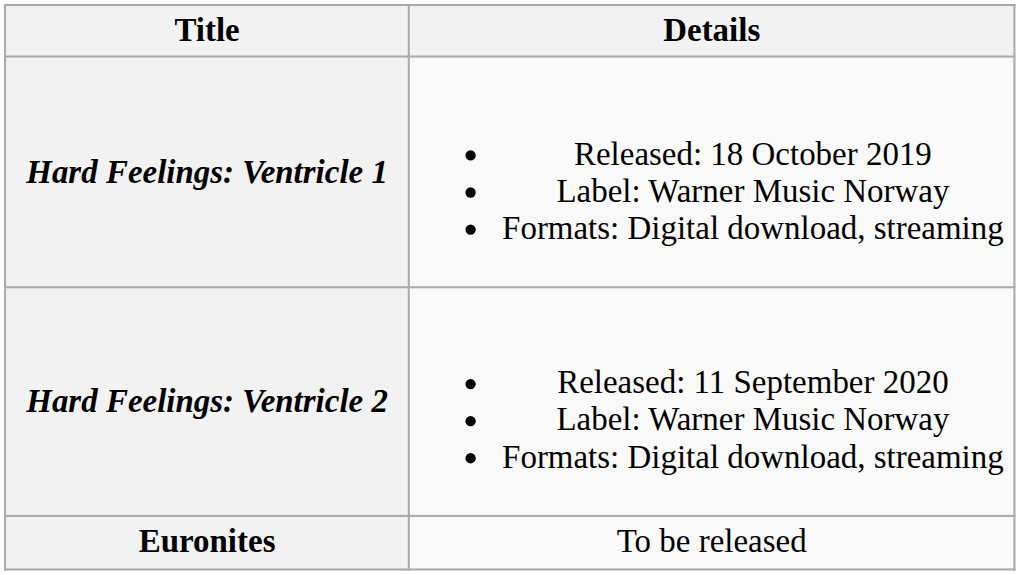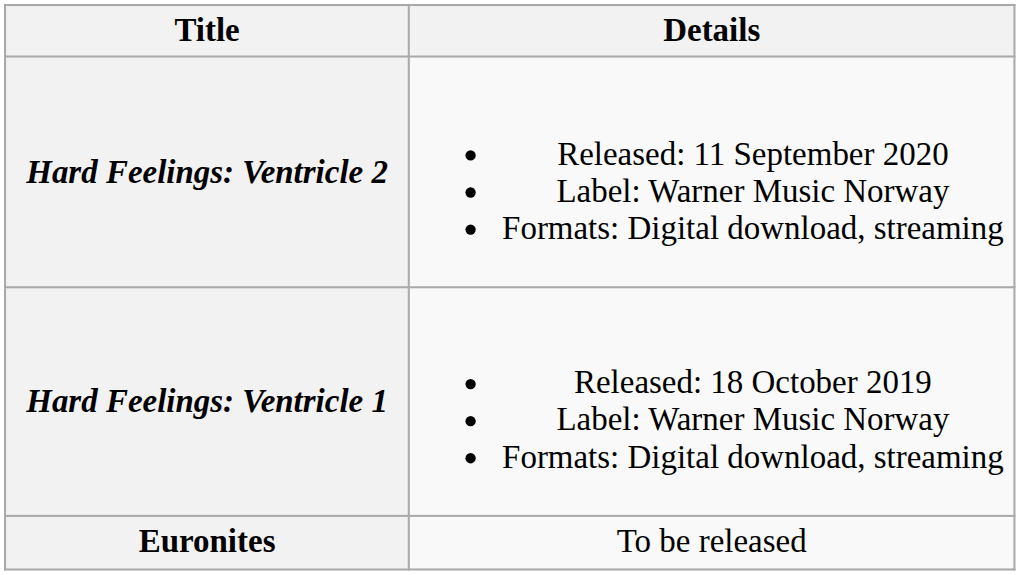rows swapped: Hard Feelings: Ventricle 1 <-> Hard Feelings: Ventricle 2
